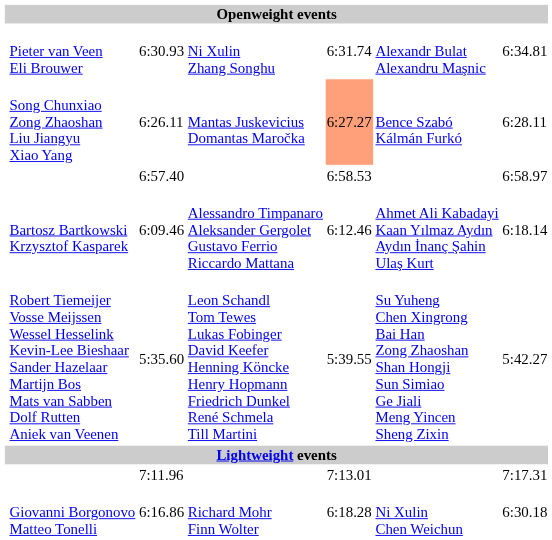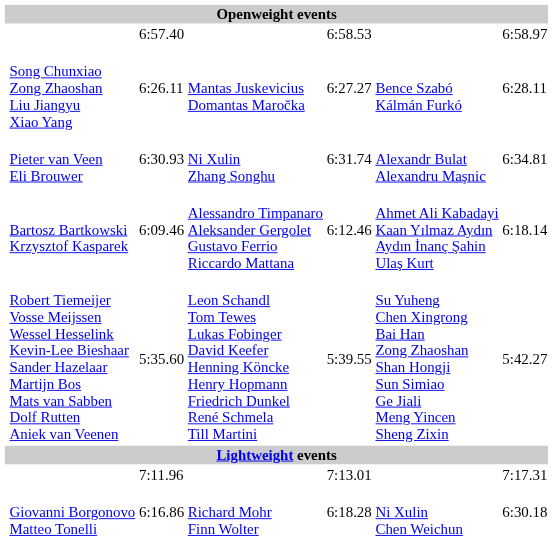rows swapped: 6:57.40 <-> 6:30.93
6:26.11 | column 5: lightsalmon background -> no background
